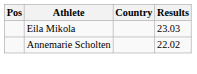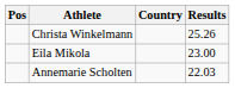+ row: Christa Winkelmann | 25.26
Eila Mikola | Results: 23.03 -> 23.00
Annemarie Scholten | Results: 22.02 -> 22.03
